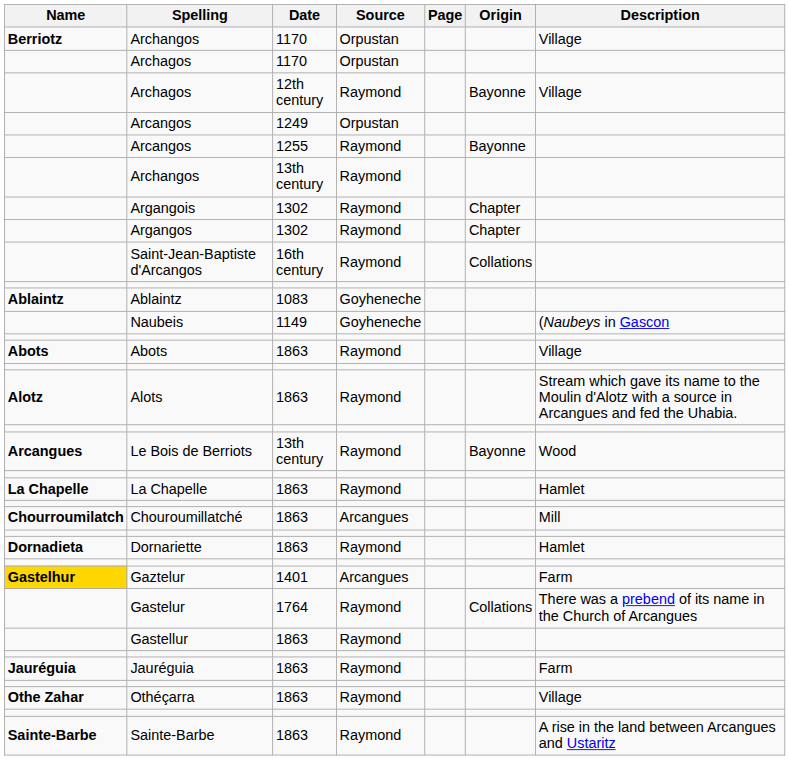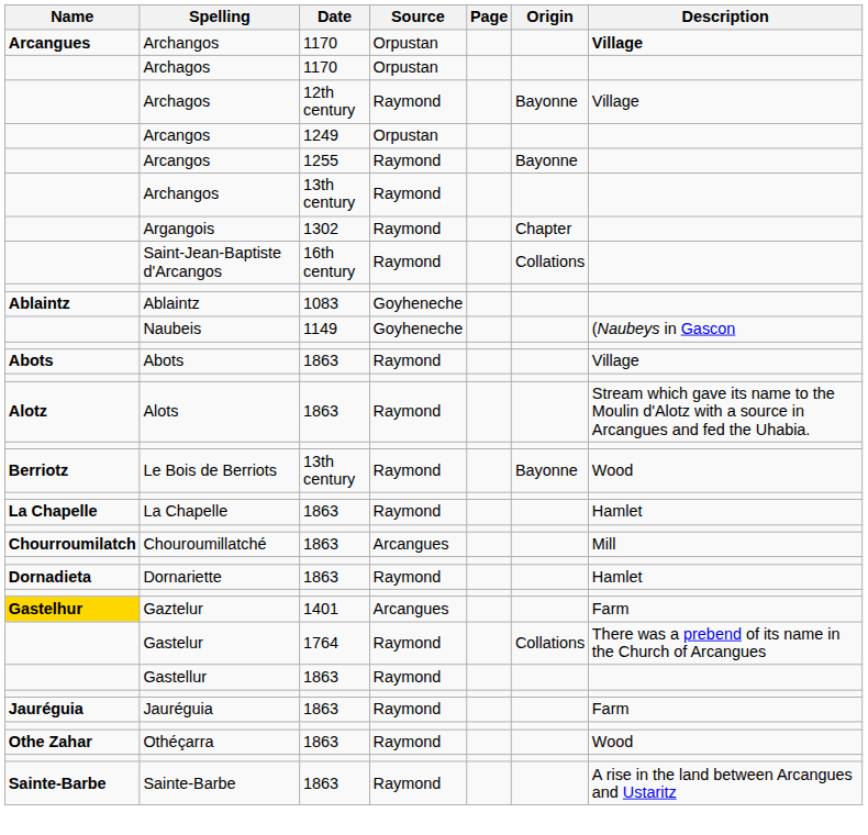Archangos / 1170 | Name: Berriotz -> Arcangues
Archangos / 1170 | Description: normal -> bold
- row: Argangos | 1302 | Raymond | Chapter
Le Bois de Berriots | Name: Arcangues -> Berriotz
Othéçarra | Description: Village -> Wood
